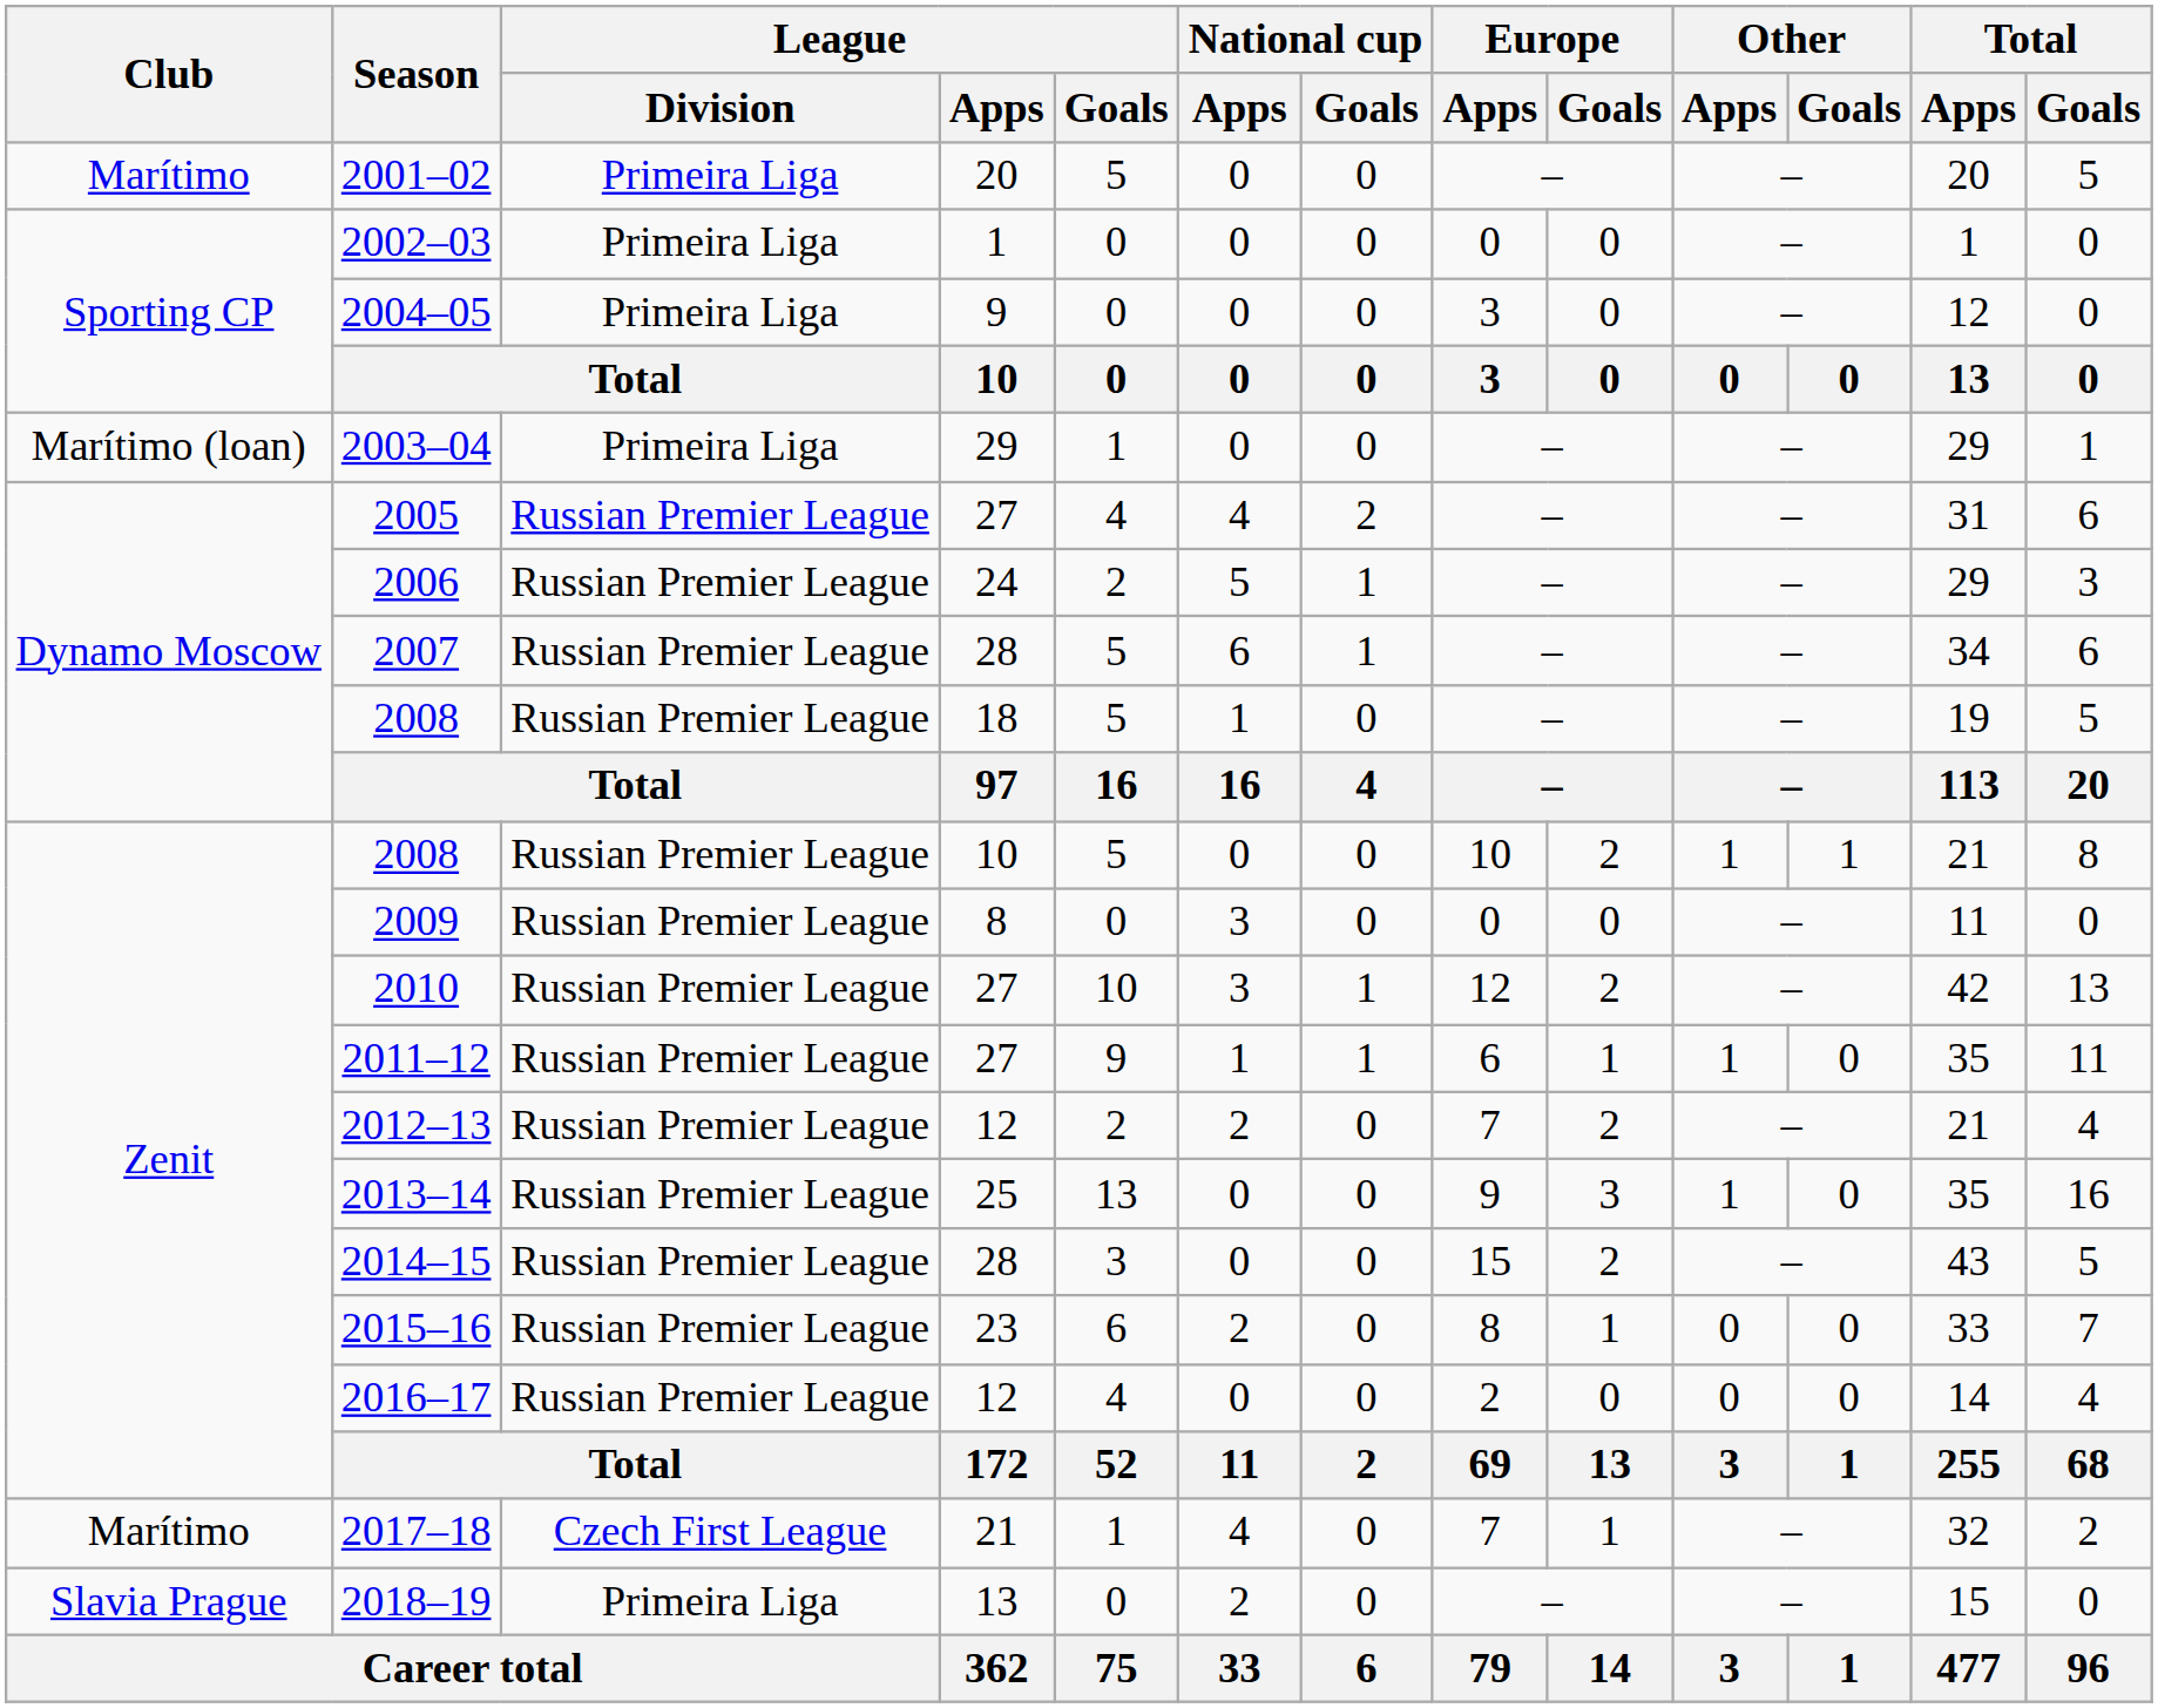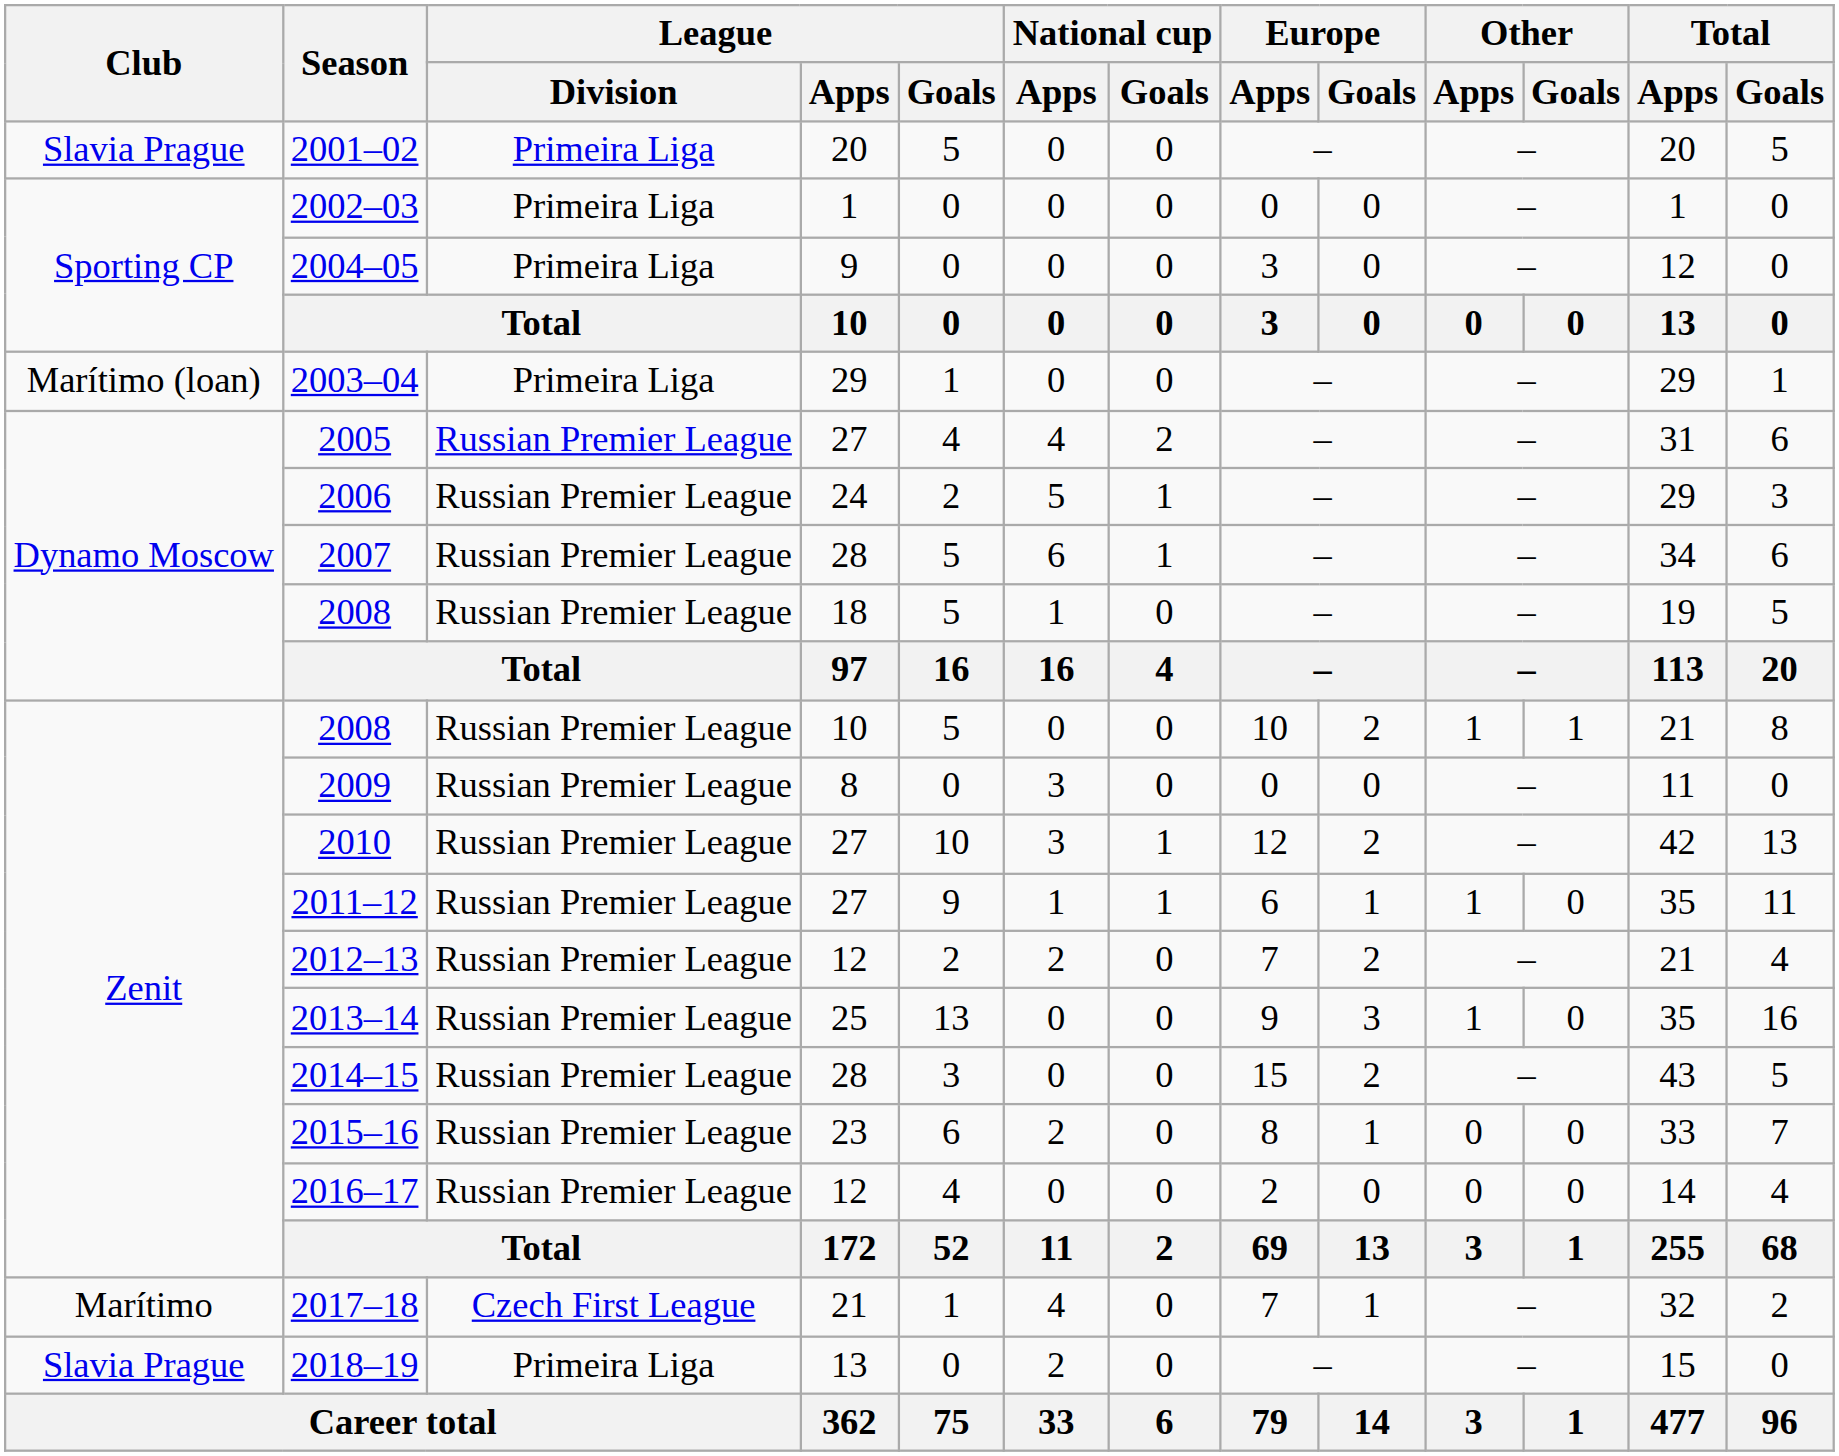2001–02 | Club: Marítimo -> Slavia Prague
